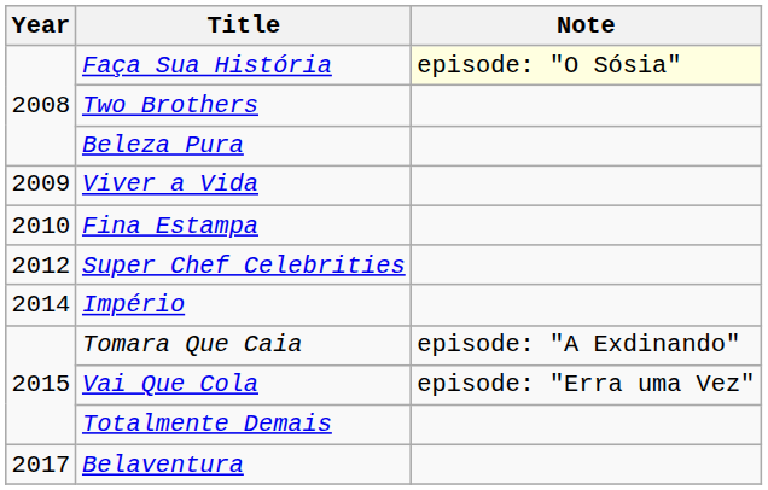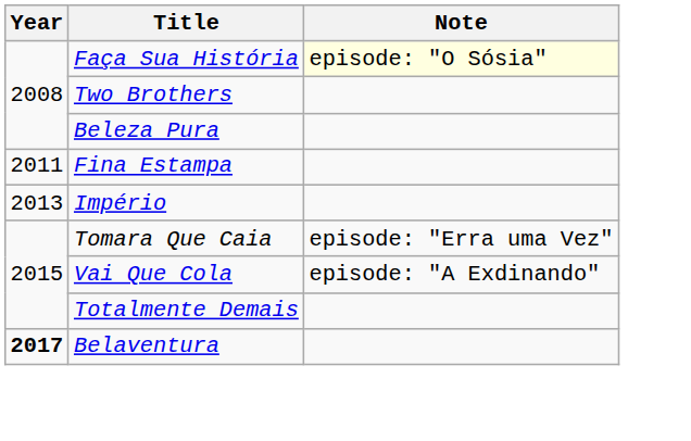- row: 2009 | Viver a Vida
Fina Estampa | Year: 2010 -> 2011
- row: 2012 | Super Chef Celebrities
Império | Year: 2014 -> 2013
Tomara Que Caia | Note: episode: "A Exdinando" -> episode: "Erra uma Vez"
Vai Que Cola | Note: episode: "Erra uma Vez" -> episode: "A Exdinando"
Belaventura | Year: normal -> bold
